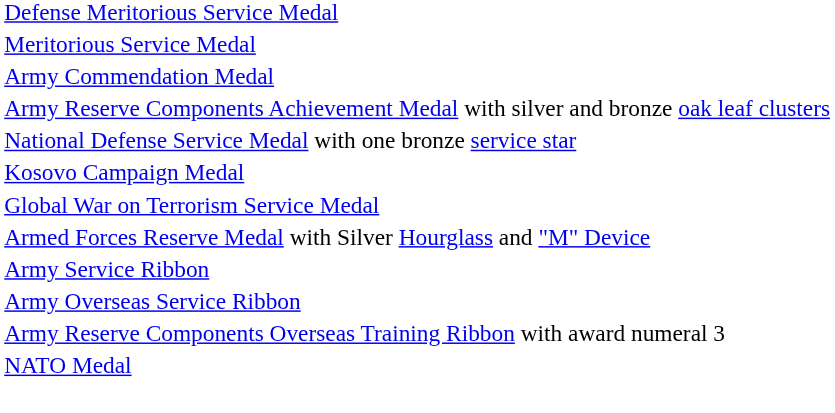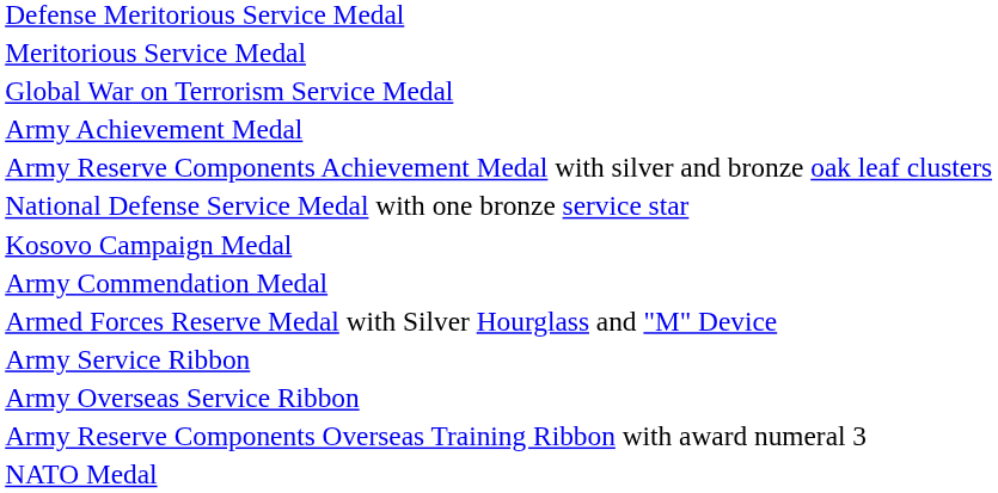rows swapped: Army Commendation Medal <-> Global War on Terrorism Service Medal
+ row: Army Achievement Medal
